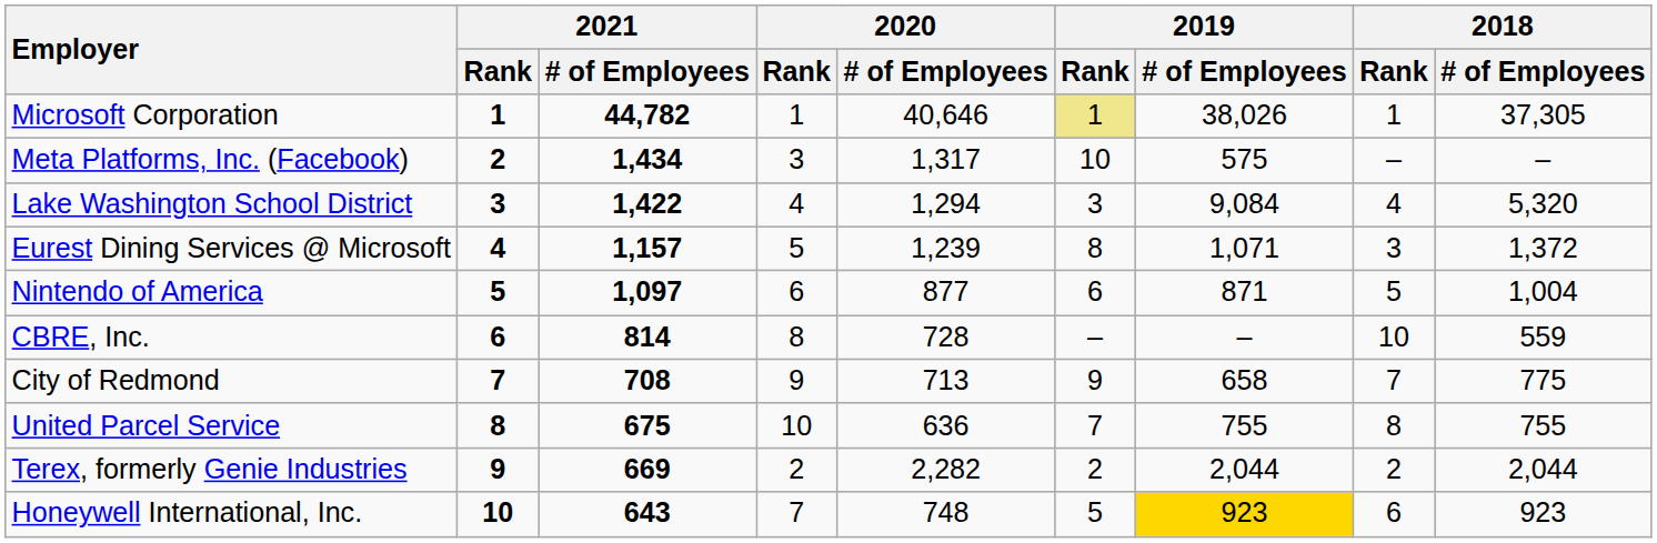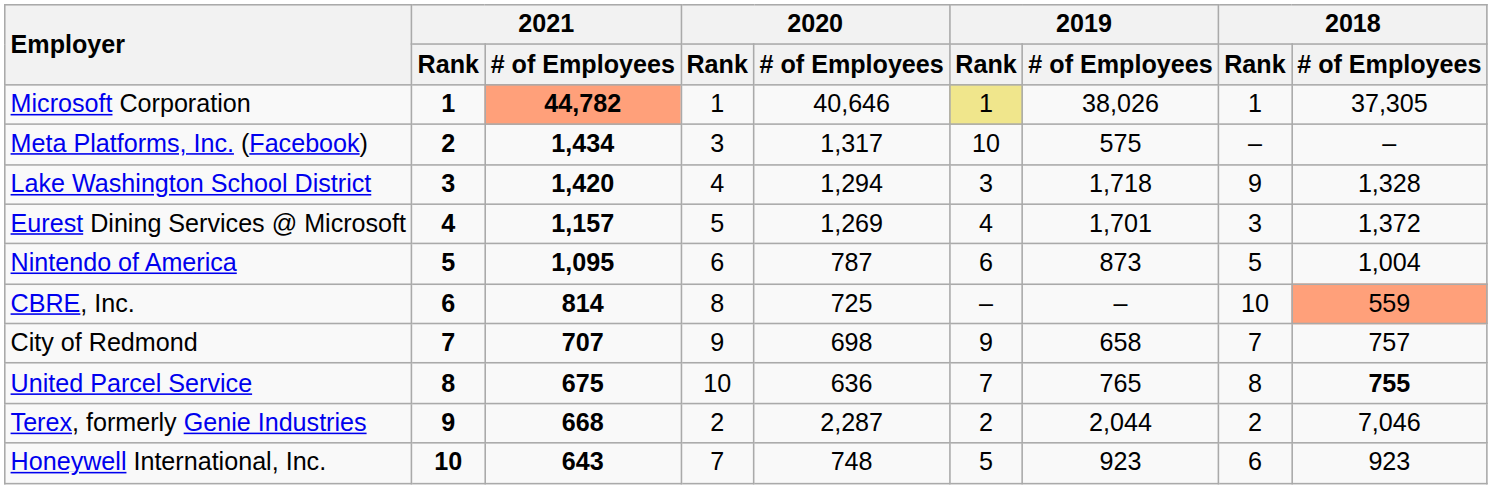Microsoft Corporation | 2021 / # of Employees: no background -> lightsalmon background
Lake Washington School District | 2021 / # of Employees: 1,422 -> 1,420
Lake Washington School District | 2019 / # of Employees: 9,084 -> 1,718
Lake Washington School District | 2018 / Rank: 4 -> 9
Lake Washington School District | 2018 / # of Employees: 5,320 -> 1,328
Eurest Dining Services @ Microsoft | 2020 / # of Employees: 1,239 -> 1,269
Eurest Dining Services @ Microsoft | 2019 / Rank: 8 -> 4
Eurest Dining Services @ Microsoft | 2019 / # of Employees: 1,071 -> 1,701
Nintendo of America | 2021 / # of Employees: 1,097 -> 1,095
Nintendo of America | 2020 / # of Employees: 877 -> 787
Nintendo of America | 2019 / # of Employees: 871 -> 873
CBRE, Inc. | 2020 / # of Employees: 728 -> 725
CBRE, Inc. | 2018 / # of Employees: no background -> lightsalmon background
City of Redmond | 2021 / # of Employees: 708 -> 707
City of Redmond | 2020 / # of Employees: 713 -> 698
City of Redmond | 2018 / # of Employees: 775 -> 757
United Parcel Service | 2019 / # of Employees: 755 -> 765
United Parcel Service | 2018 / # of Employees: normal -> bold
Terex, formerly Genie Industries | 2021 / # of Employees: 669 -> 668
Terex, formerly Genie Industries | 2020 / # of Employees: 2,282 -> 2,287
Terex, formerly Genie Industries | 2018 / # of Employees: 2,044 -> 7,046
Honeywell International, Inc. | 2019 / # of Employees: gold background -> no background
